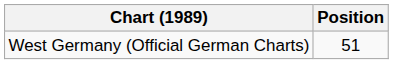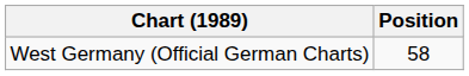West Germany (Official German Charts) | Position: 51 -> 58
